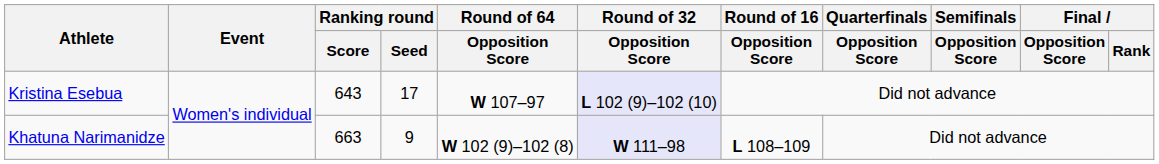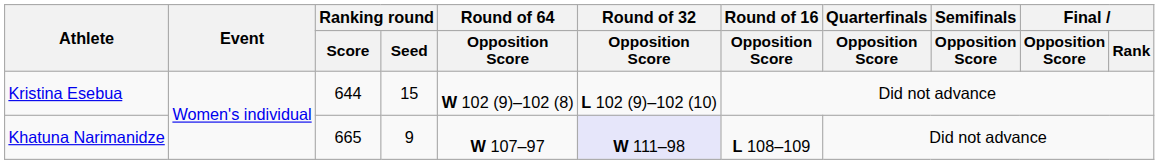Kristina Esebua | Ranking round / Score: 643 -> 644
Kristina Esebua | Ranking round / Seed: 17 -> 15
Kristina Esebua | Round of 64 / Opposition Score: W 107–97 -> W 102 (9)–102 (8)
Kristina Esebua | Round of 32 / Opposition Score: lavender background -> no background
Khatuna Narimanidze | Ranking round / Score: 663 -> 665
Khatuna Narimanidze | Round of 64 / Opposition Score: W 102 (9)–102 (8) -> W 107–97
